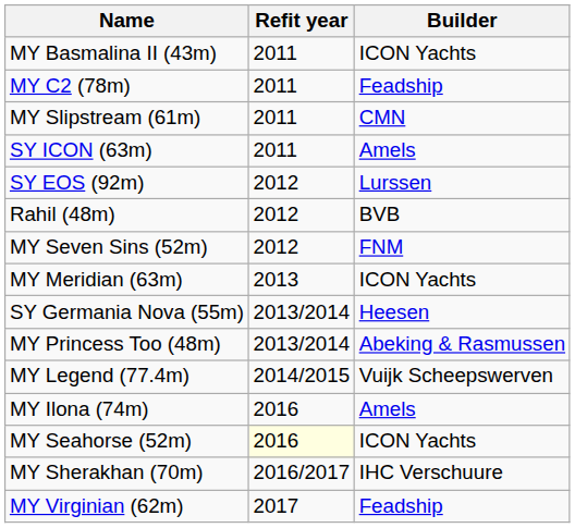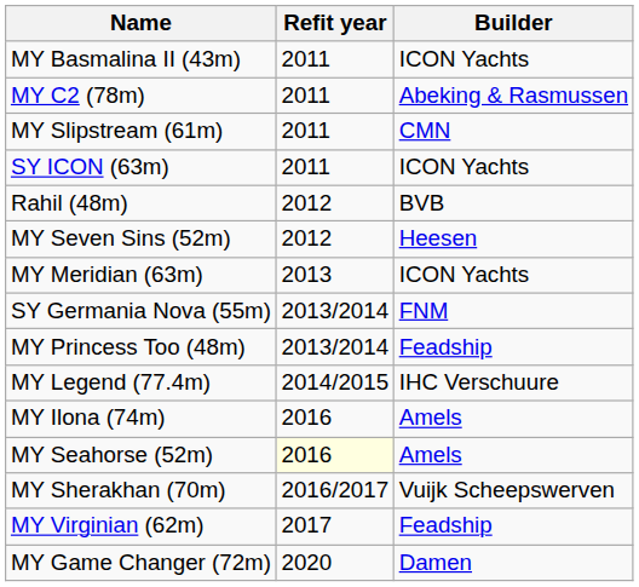MY C2 (78m) | Builder: Feadship -> Abeking & Rasmussen
SY ICON (63m) | Builder: Amels -> ICON Yachts
- row: SY EOS (92m) | 2012 | Lurssen
MY Seven Sins (52m) | Builder: FNM -> Heesen
SY Germania Nova (55m) | Builder: Heesen -> FNM
MY Princess Too (48m) | Builder: Abeking & Rasmussen -> Feadship
MY Legend (77.4m) | Builder: Vuijk Scheepswerven -> IHC Verschuure
MY Seahorse (52m) | Builder: ICON Yachts -> Amels
MY Sherakhan (70m) | Builder: IHC Verschuure -> Vuijk Scheepswerven
+ row: MY Game Changer (72m) | 2020 | Damen
